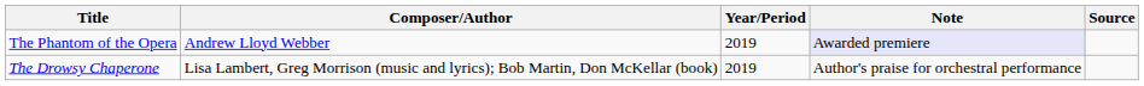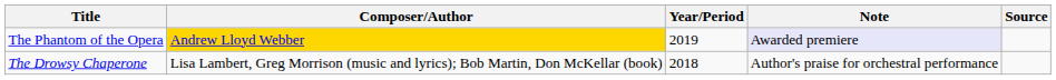The Phantom of the Opera | Composer/Author: no background -> gold background
The Drowsy Chaperone | Year/Period: 2019 -> 2018
